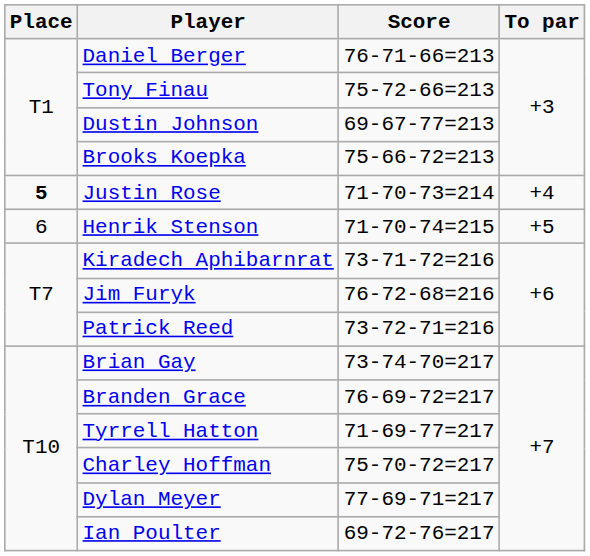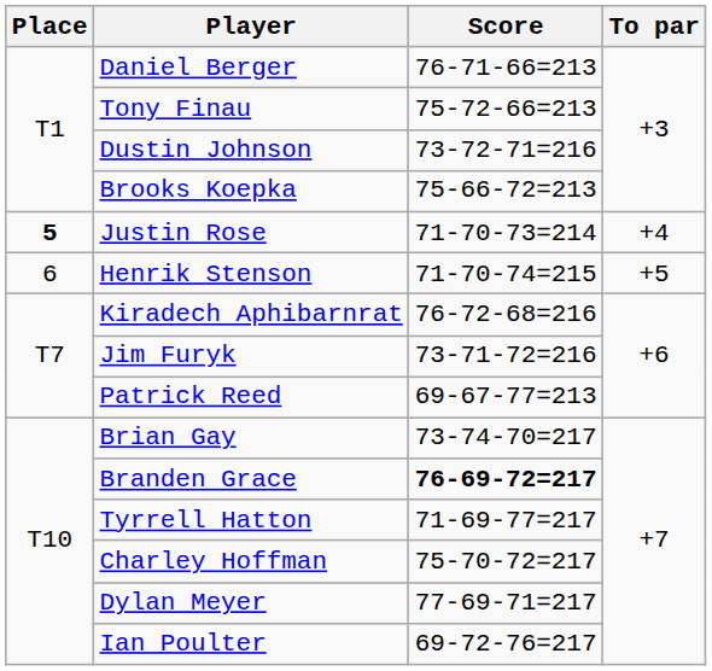Dustin Johnson | Score: 69-67-77=213 -> 73-72-71=216
Kiradech Aphibarnrat | Score: 73-71-72=216 -> 76-72-68=216
Jim Furyk | Score: 76-72-68=216 -> 73-71-72=216
Patrick Reed | Score: 73-72-71=216 -> 69-67-77=213
Branden Grace | Score: normal -> bold
